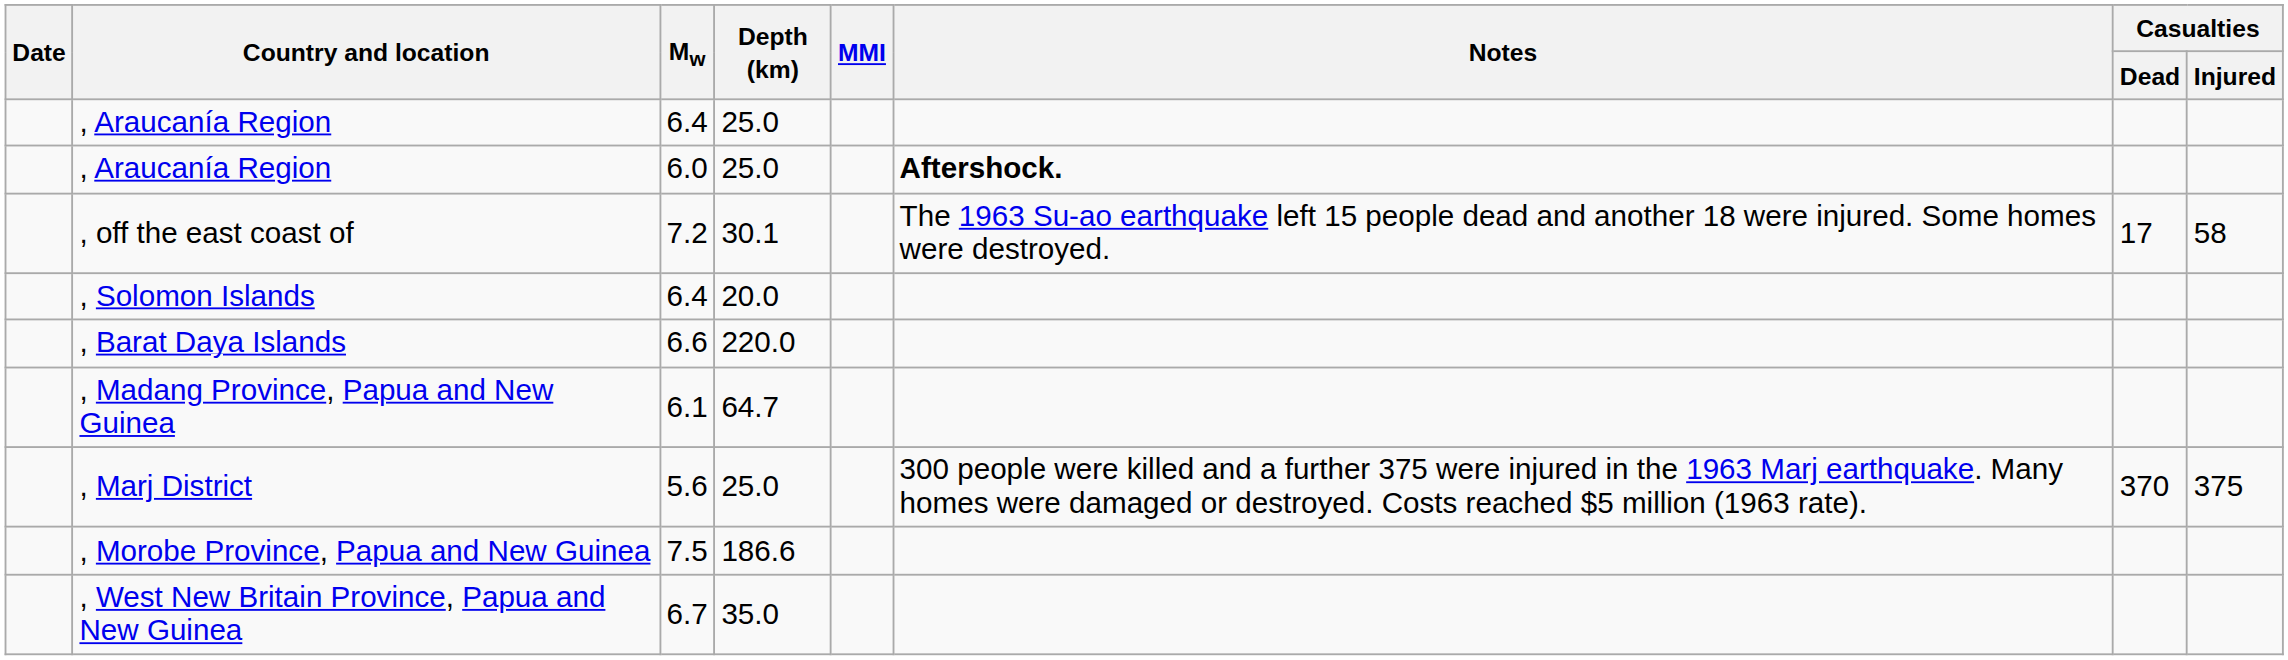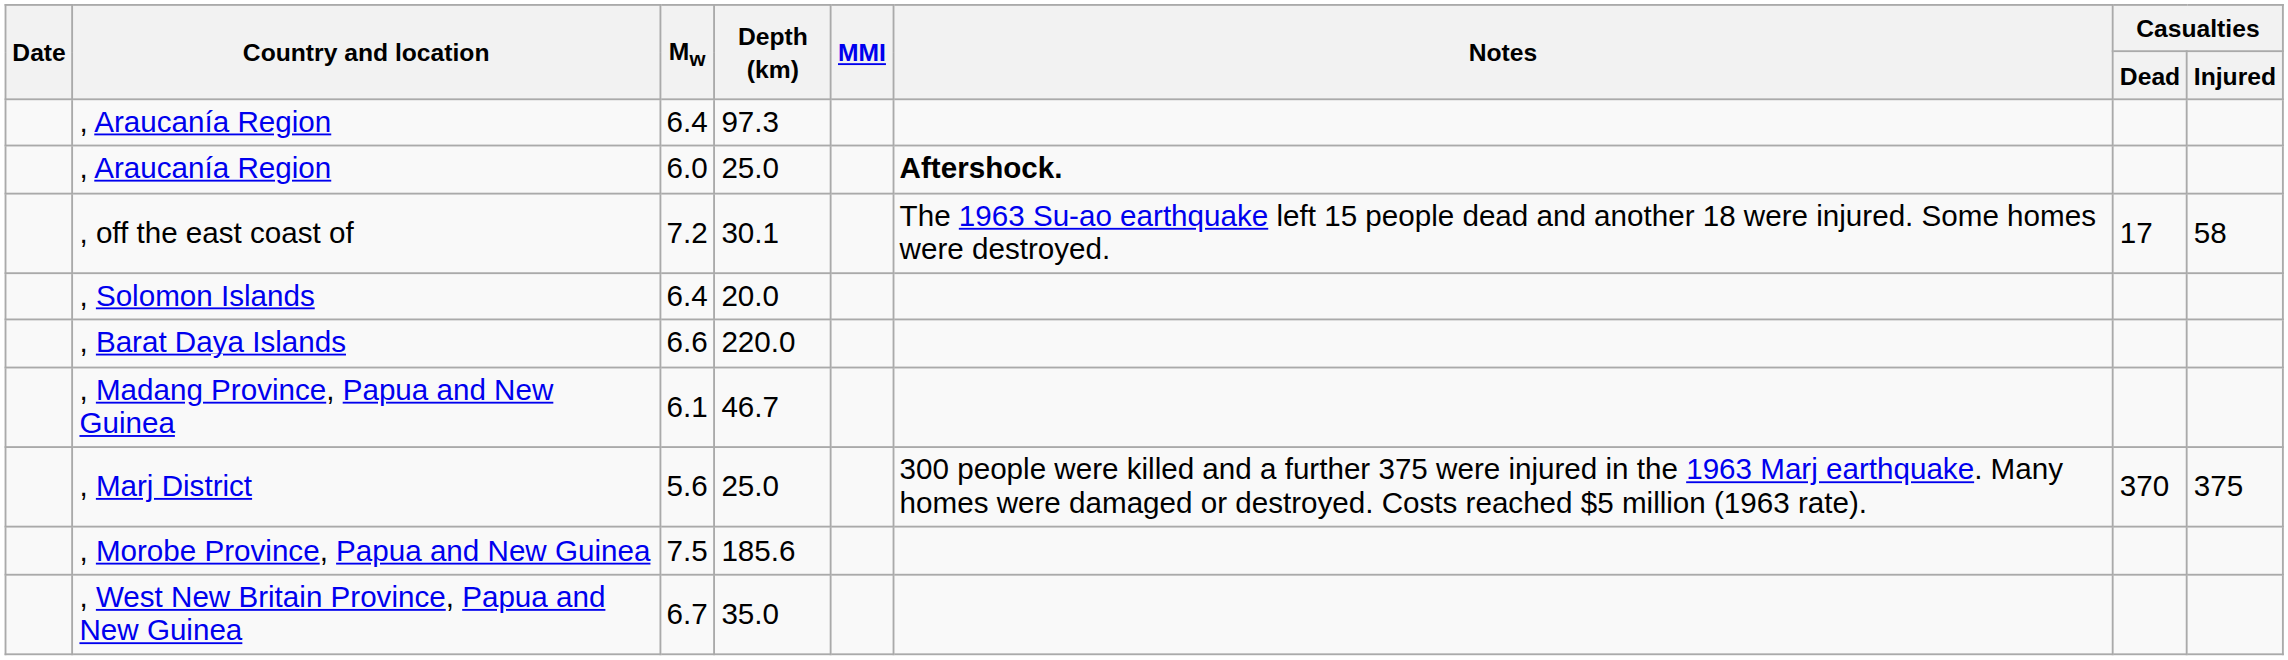, Araucanía Region / 6.4 | Depth (km): 25.0 -> 97.3
, Madang Province, Papua and New Guinea | Depth (km): 64.7 -> 46.7
, Morobe Province, Papua and New Guinea | Depth (km): 186.6 -> 185.6
